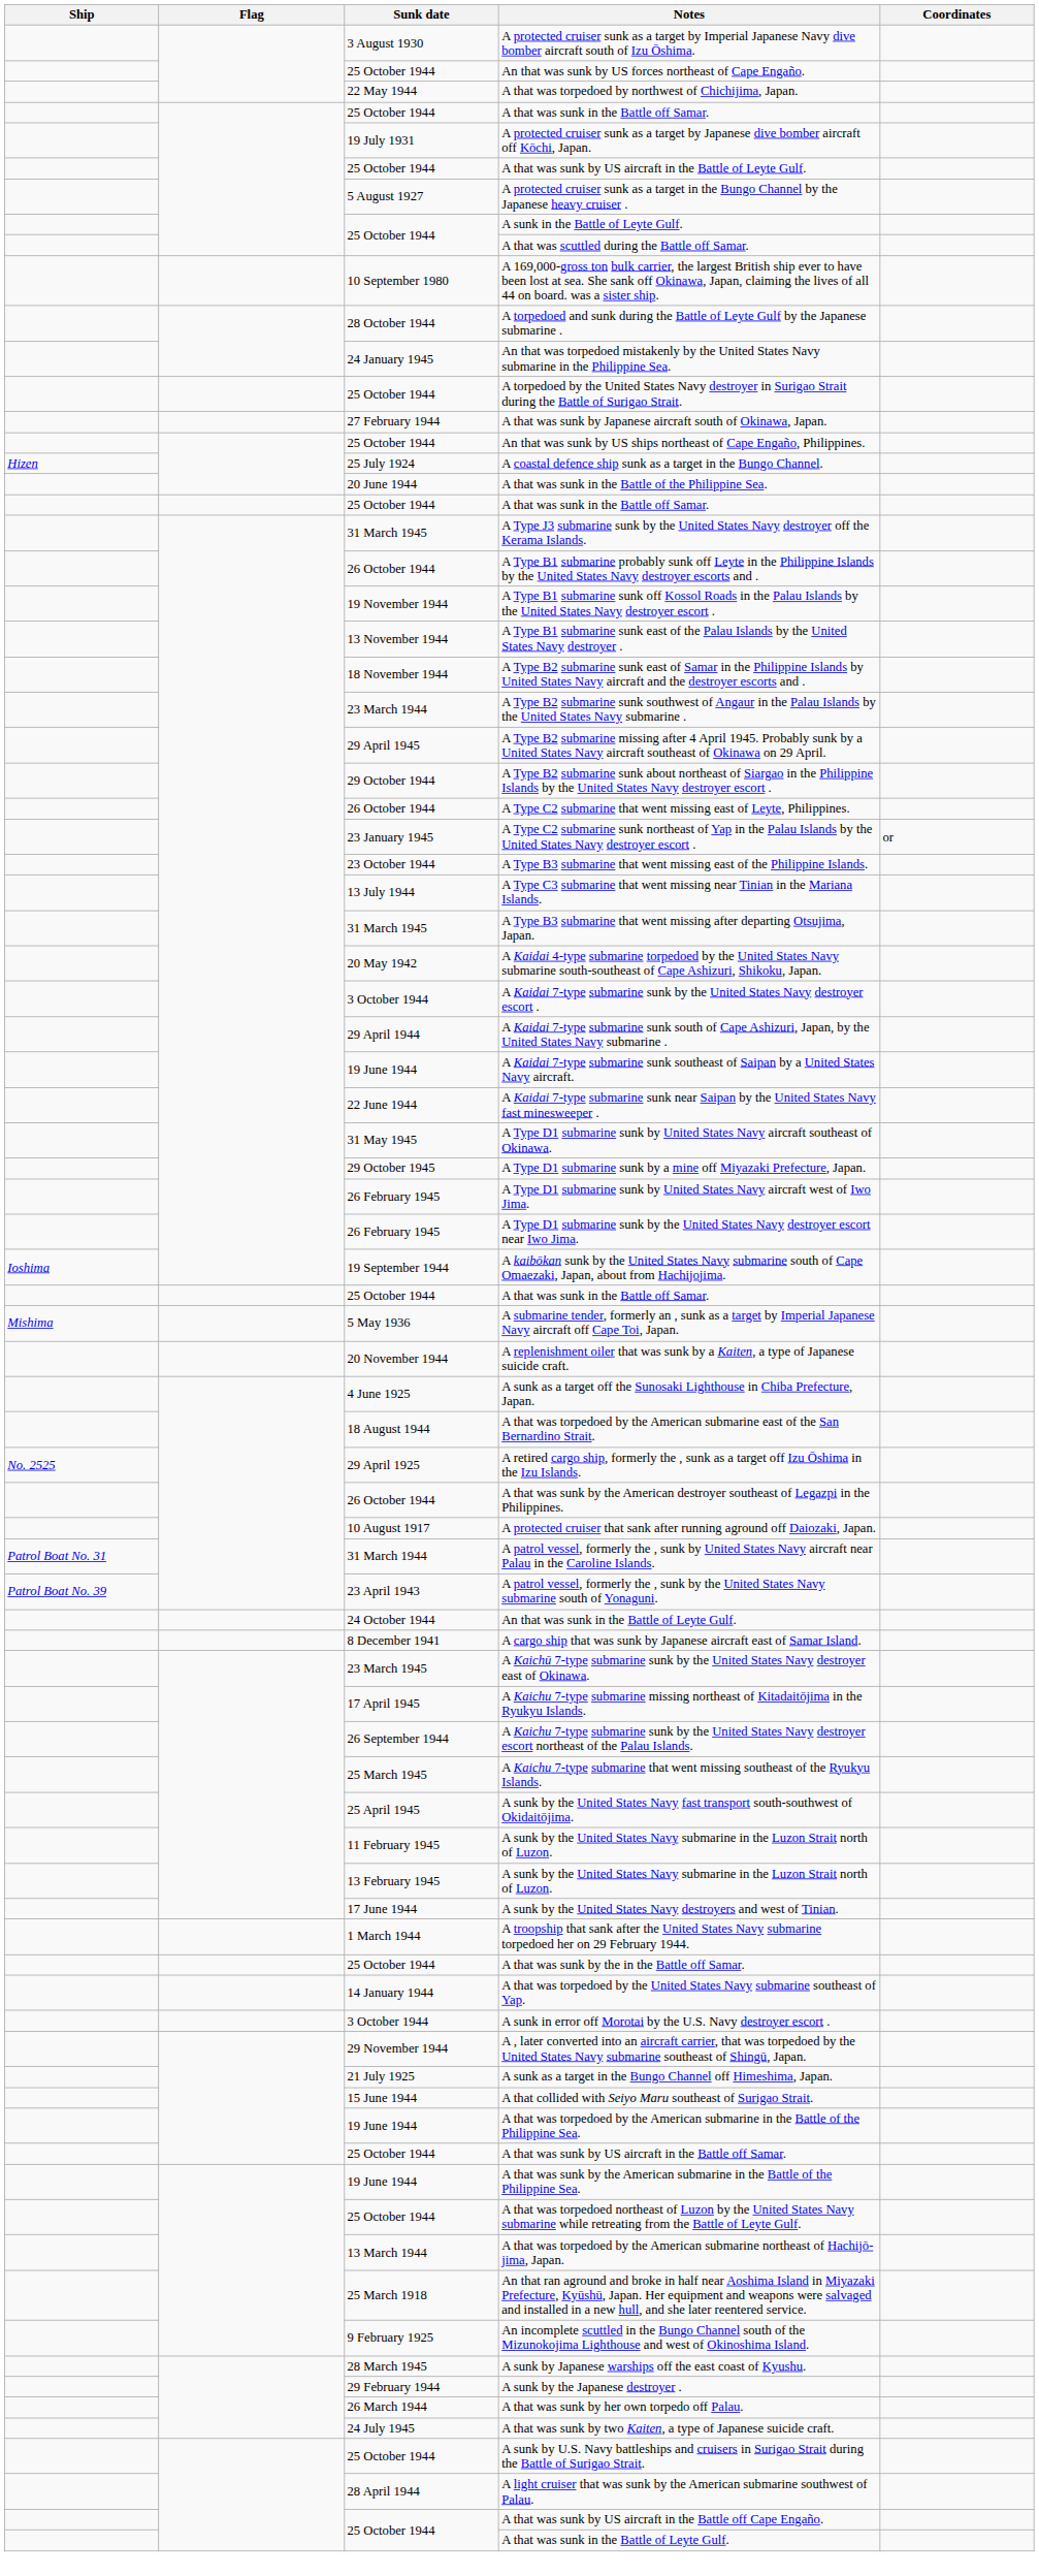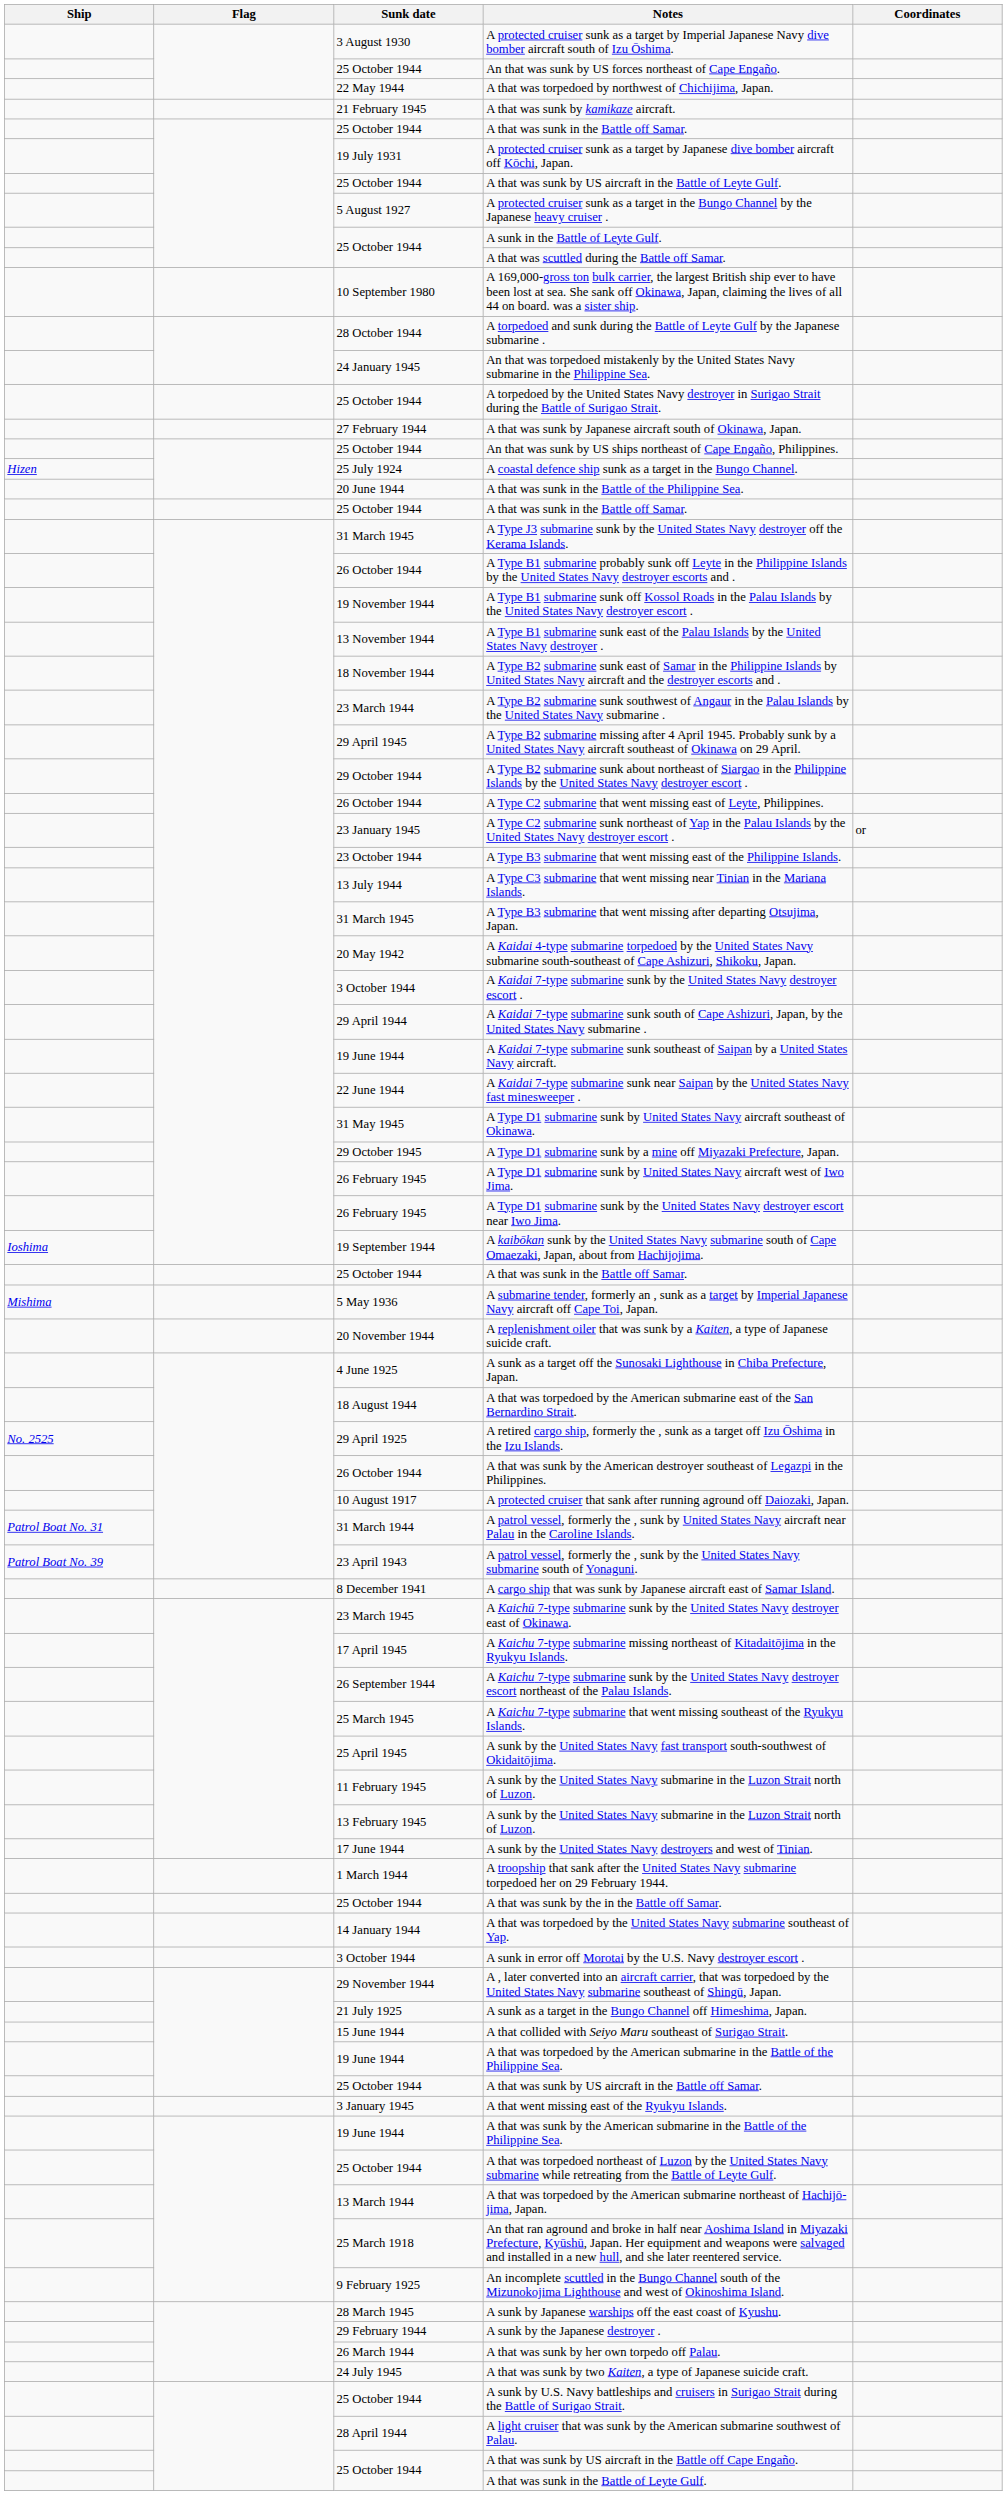+ row: 21 February 1945 | A that was sunk by kamikaze aircraft.
- row: 24 October 1944 | An that was sunk in the Battle of Leyte Gulf.
+ row: 3 January 1945 | A that went missing east of the Ryukyu Islands.
